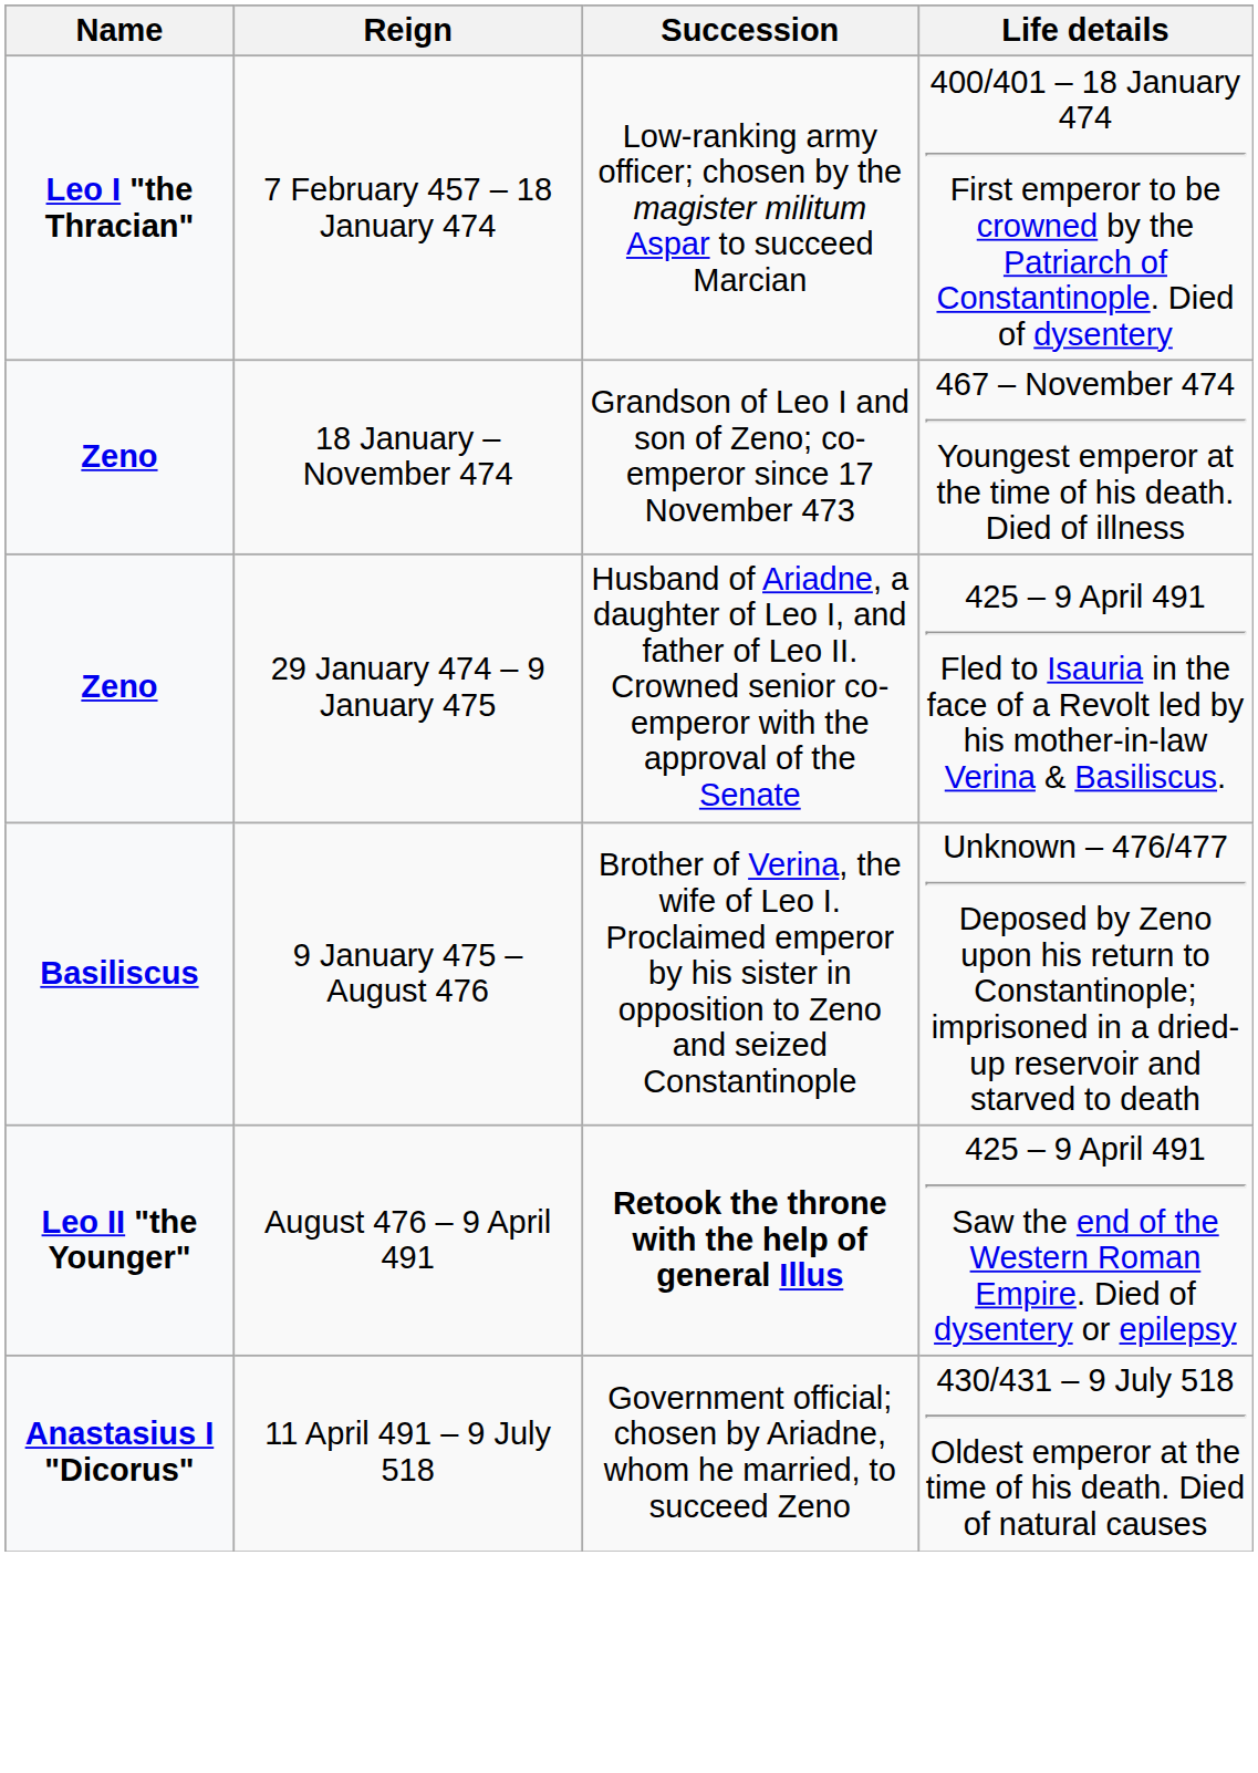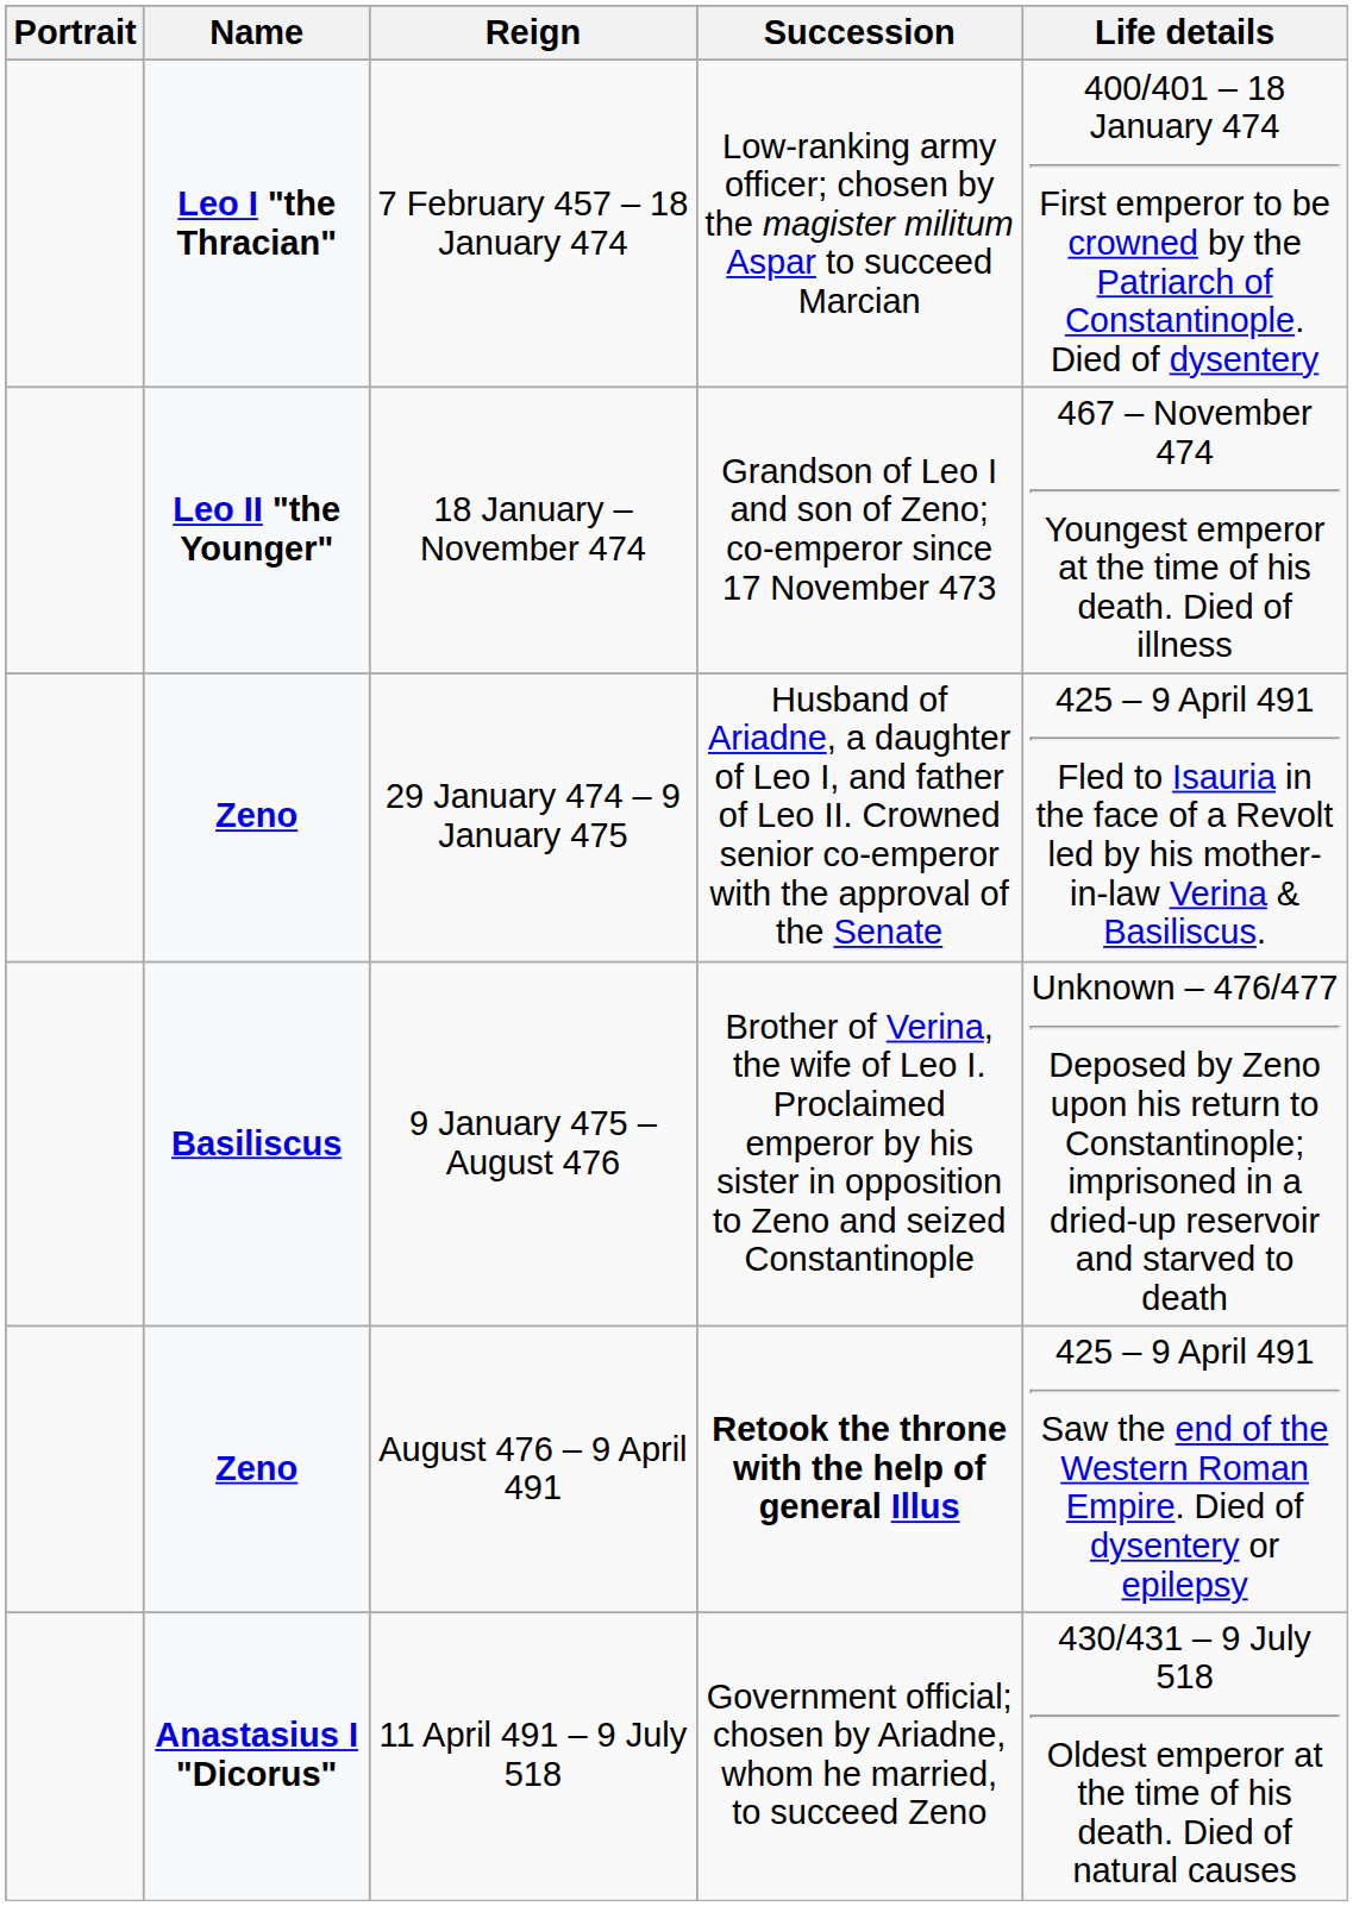+ column: Portrait
18 January – November 474 | Name: Zeno -> Leo II "the Younger"
August 476 – 9 April 491 | Name: Leo II "the Younger" -> Zeno
